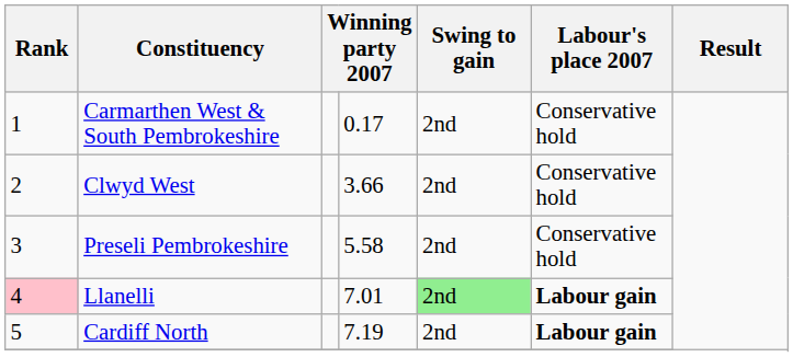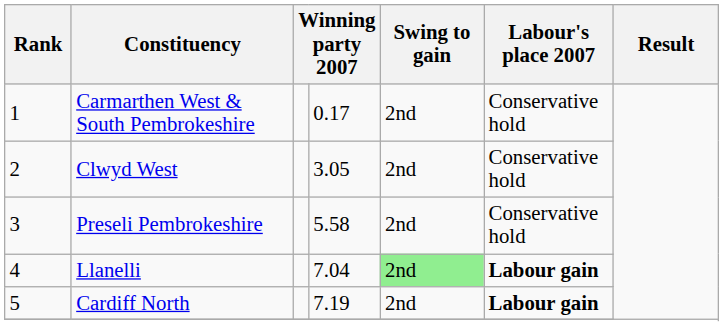Clwyd West | column 4: 3.66 -> 3.05
Llanelli | Rank: pink background -> no background
Llanelli | column 4: 7.01 -> 7.04
